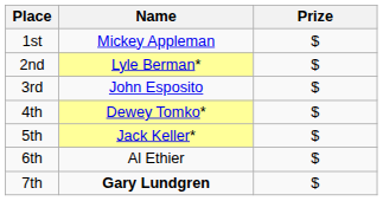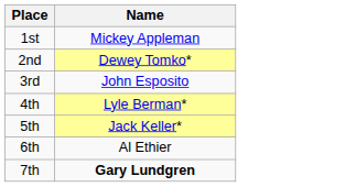- column: Prize | $ | $ | $ | $ | $ | $ | $
2nd | Name: Lyle Berman* -> Dewey Tomko*
4th | Name: Dewey Tomko* -> Lyle Berman*
